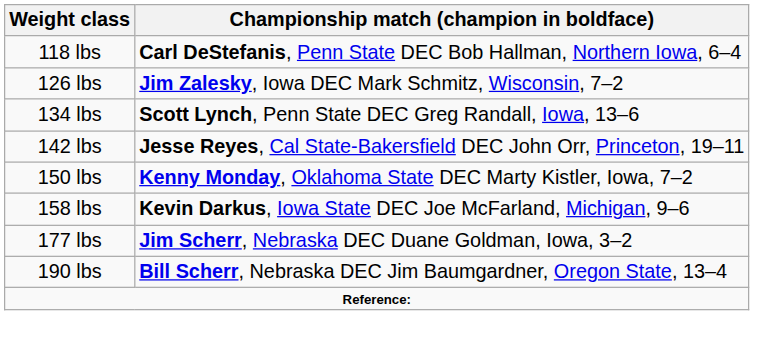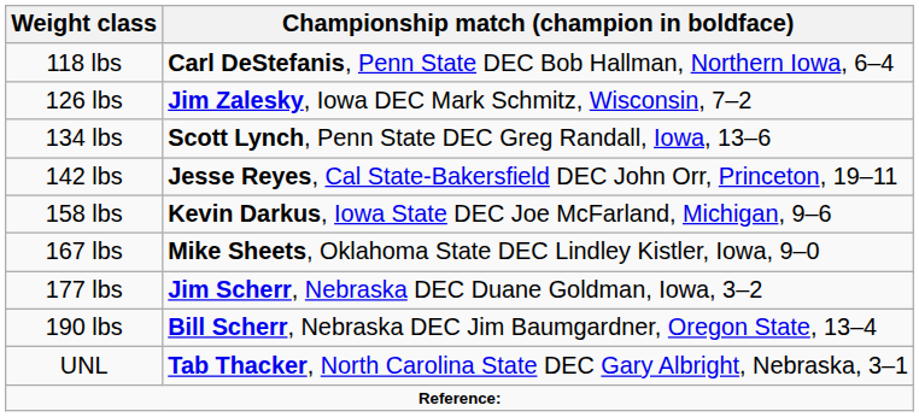- row: 150 lbs | Kenny Monday, Oklahoma State DEC Marty Kistler, Iowa, 7–2
+ row: 167 lbs | Mike Sheets, Oklahoma State DEC Lindley Kistler, Iowa, 9–0
+ row: UNL | Tab Thacker, North Carolina State DEC Gary Albright, Nebraska, 3–1
